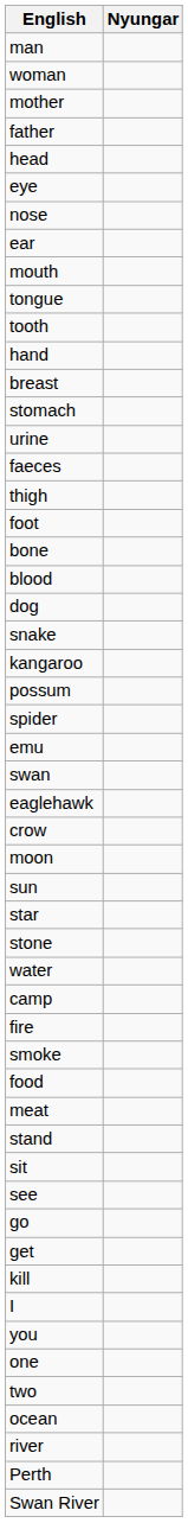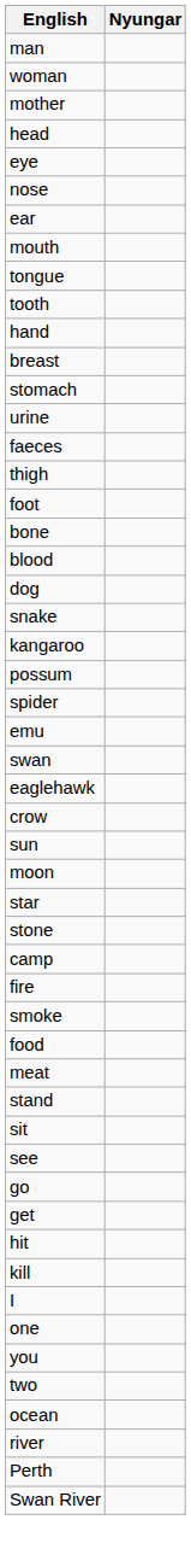- row: father
rows swapped: sun <-> moon
- row: water
+ row: hit
rows swapped: you <-> one
